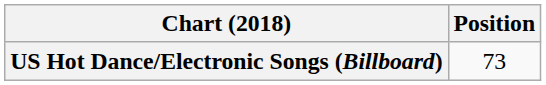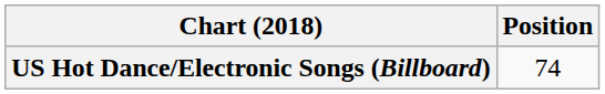US Hot Dance/Electronic Songs (Billboard) | Position: 73 -> 74
